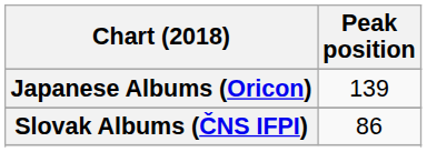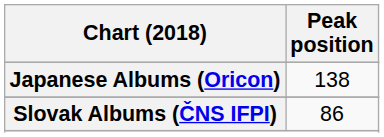Japanese Albums (Oricon) | Peak position: 139 -> 138
